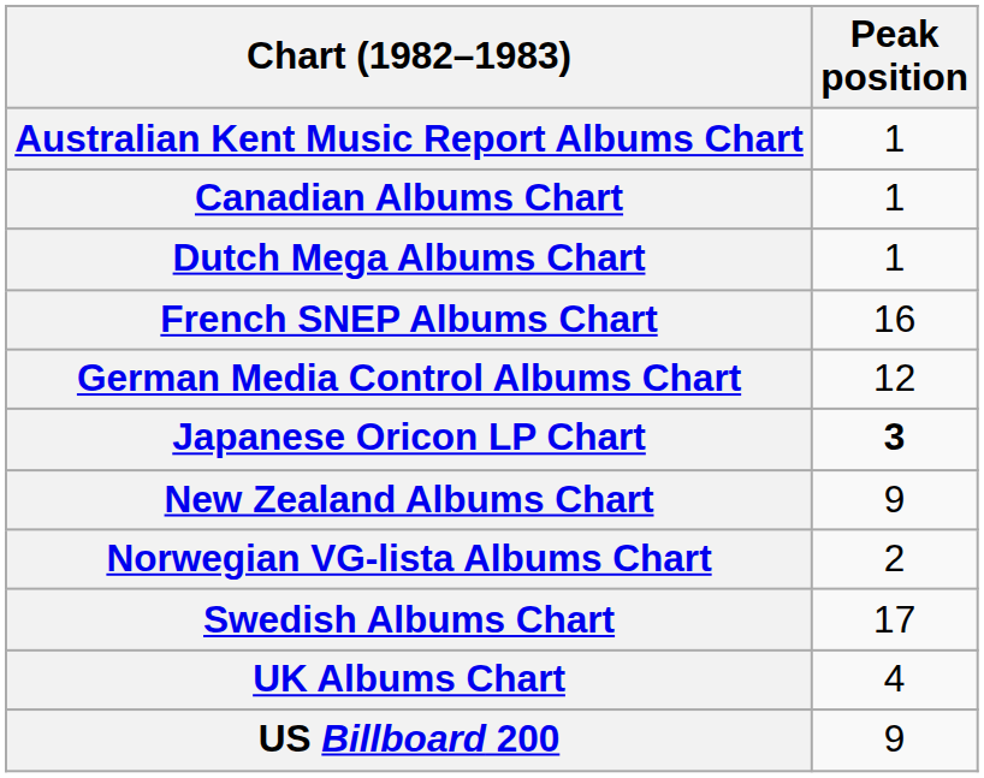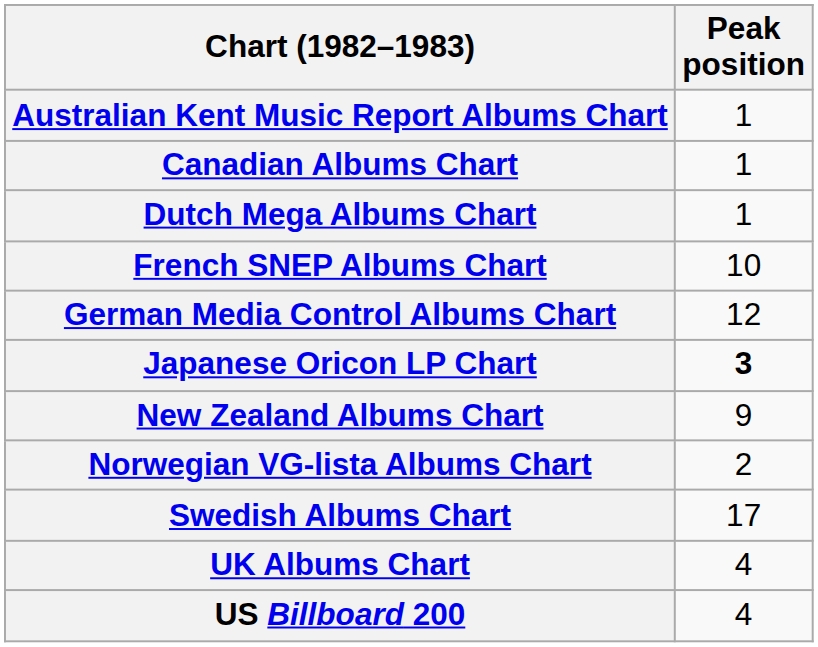French SNEP Albums Chart | Peak position: 16 -> 10
US Billboard 200 | Peak position: 9 -> 4
